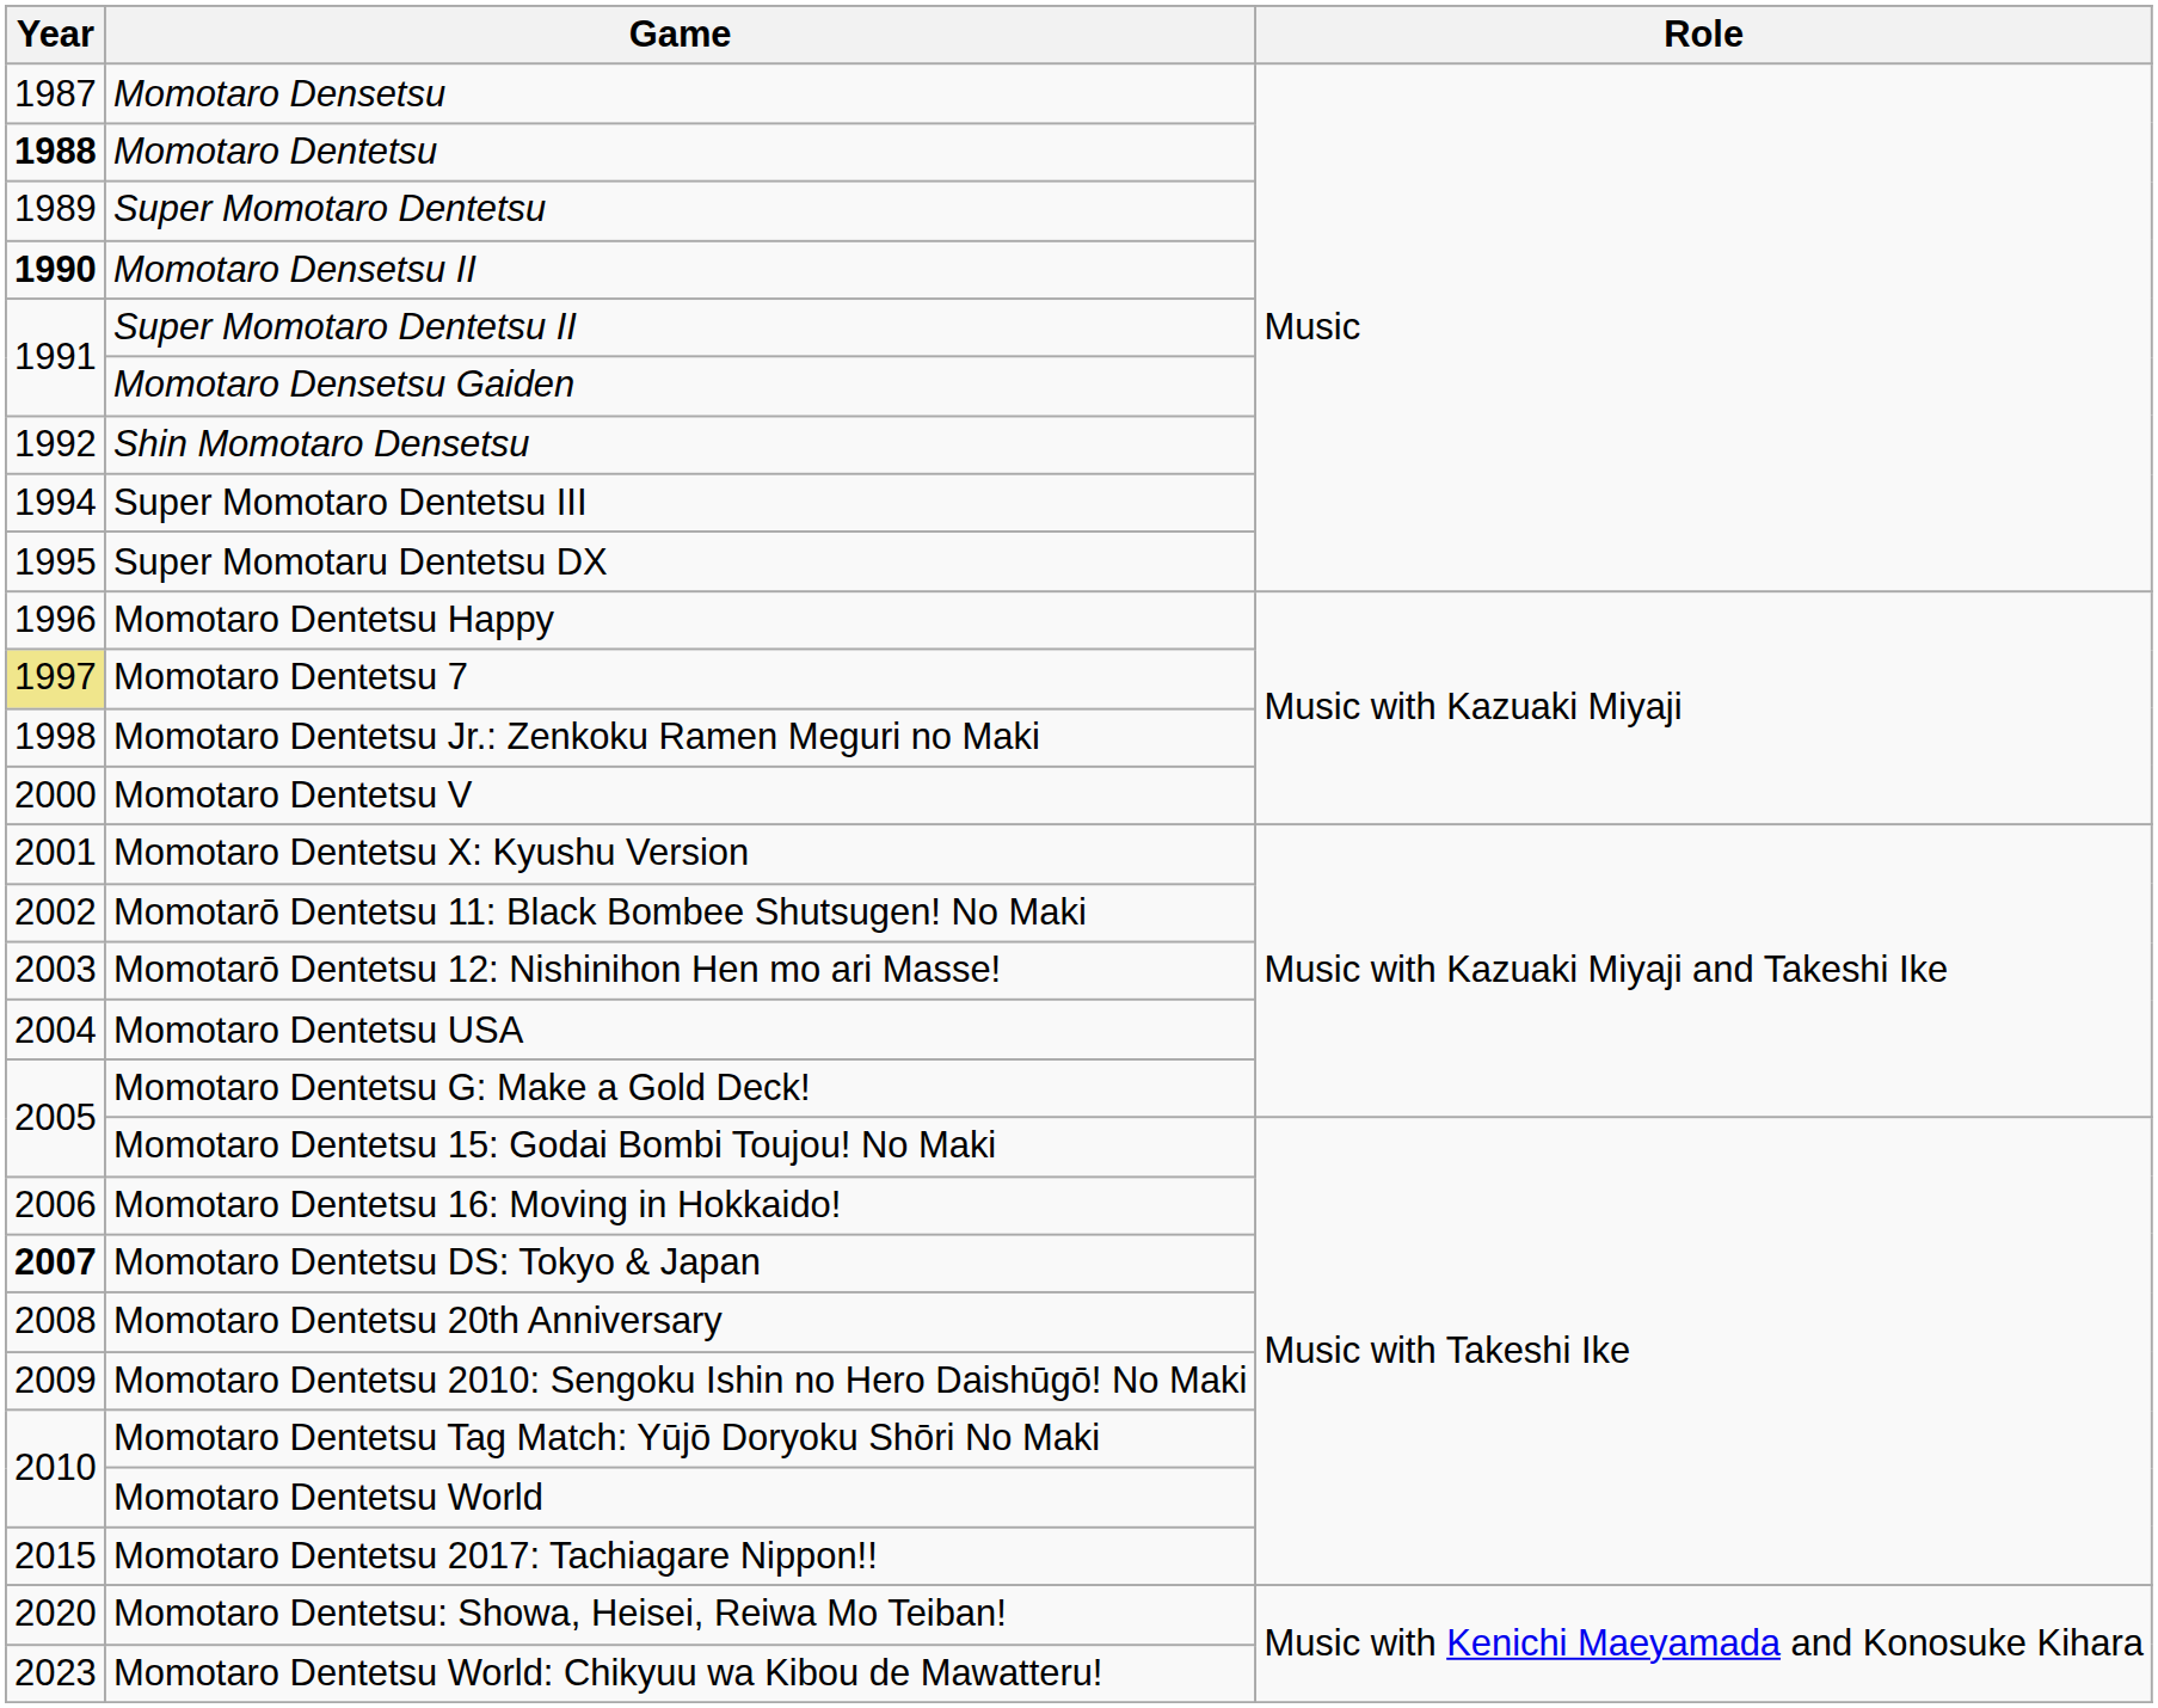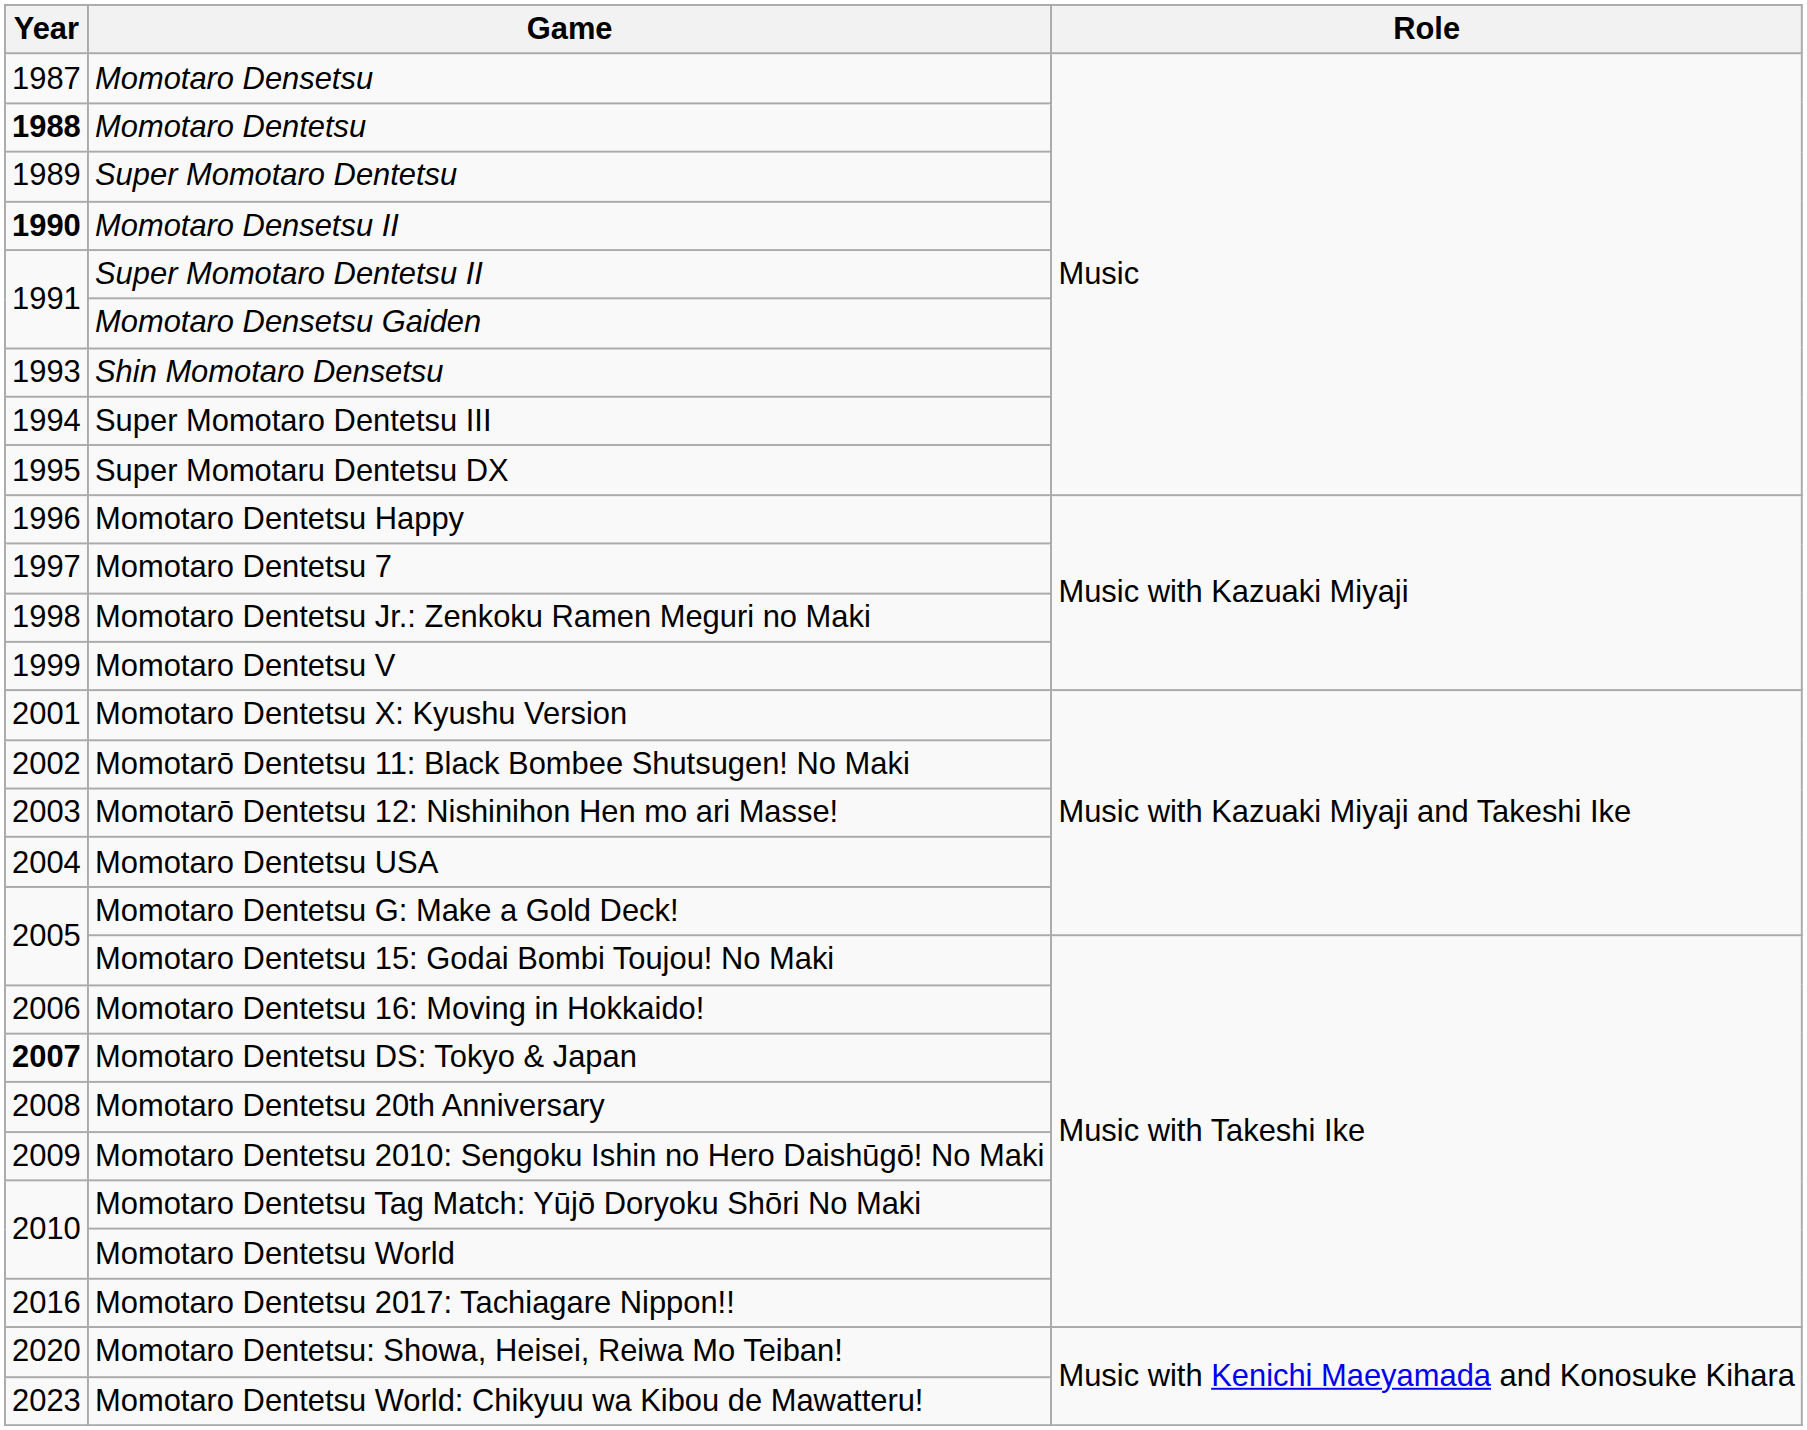Shin Momotaro Densetsu | Year: 1992 -> 1993
Momotaro Dentetsu 7 | Year: khaki background -> no background
Momotaro Dentetsu V | Year: 2000 -> 1999
Momotaro Dentetsu 2017: Tachiagare Nippon!! | Year: 2015 -> 2016
